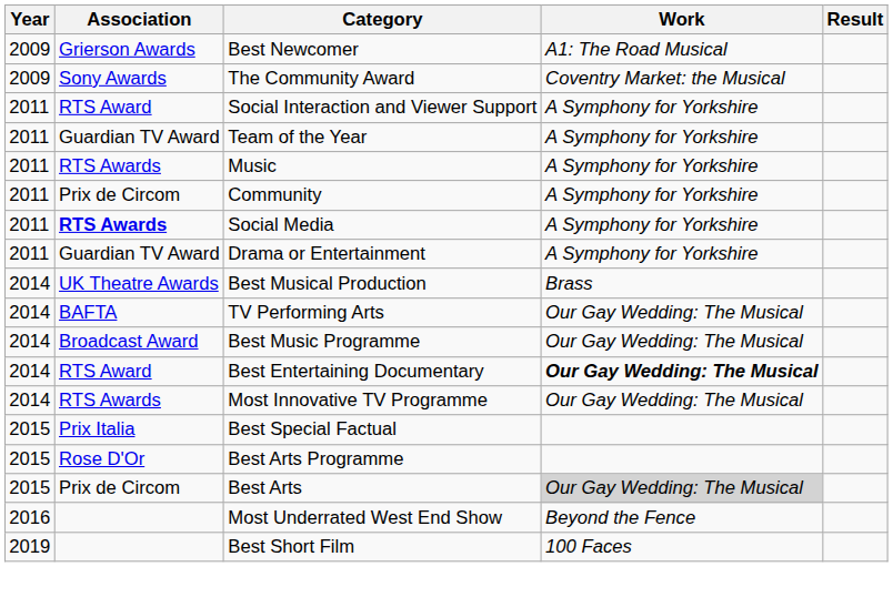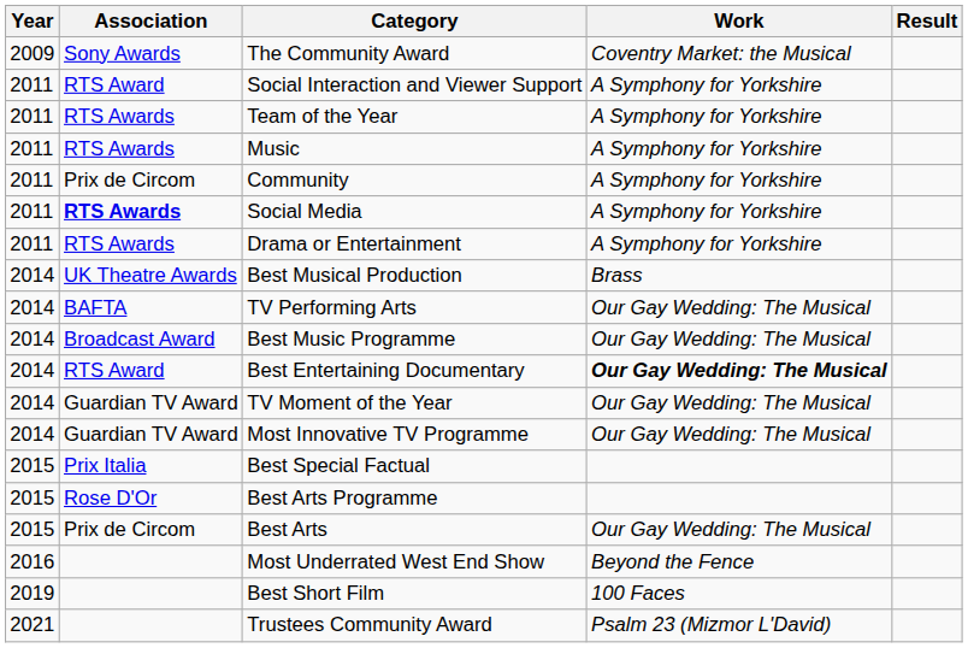- row: 2009 | Grierson Awards | Best Newcomer | A1: The Road Musical
Team of the Year | Association: Guardian TV Award -> RTS Awards
Drama or Entertainment | Association: Guardian TV Award -> RTS Awards
+ row: 2014 | Guardian TV Award | TV Moment of the Year | Our Gay Wedding: The Musical
Most Innovative TV Programme | Association: RTS Awards -> Guardian TV Award
Best Arts | Work: lightgrey background -> no background
+ row: 2021 | Trustees Community Award | Psalm 23 (Mizmor L'David)
